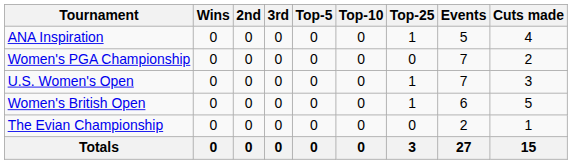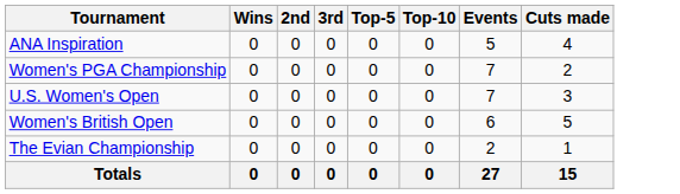- column: Top-25 | 1 | 0 | 1 | 1 | 0 | 3
